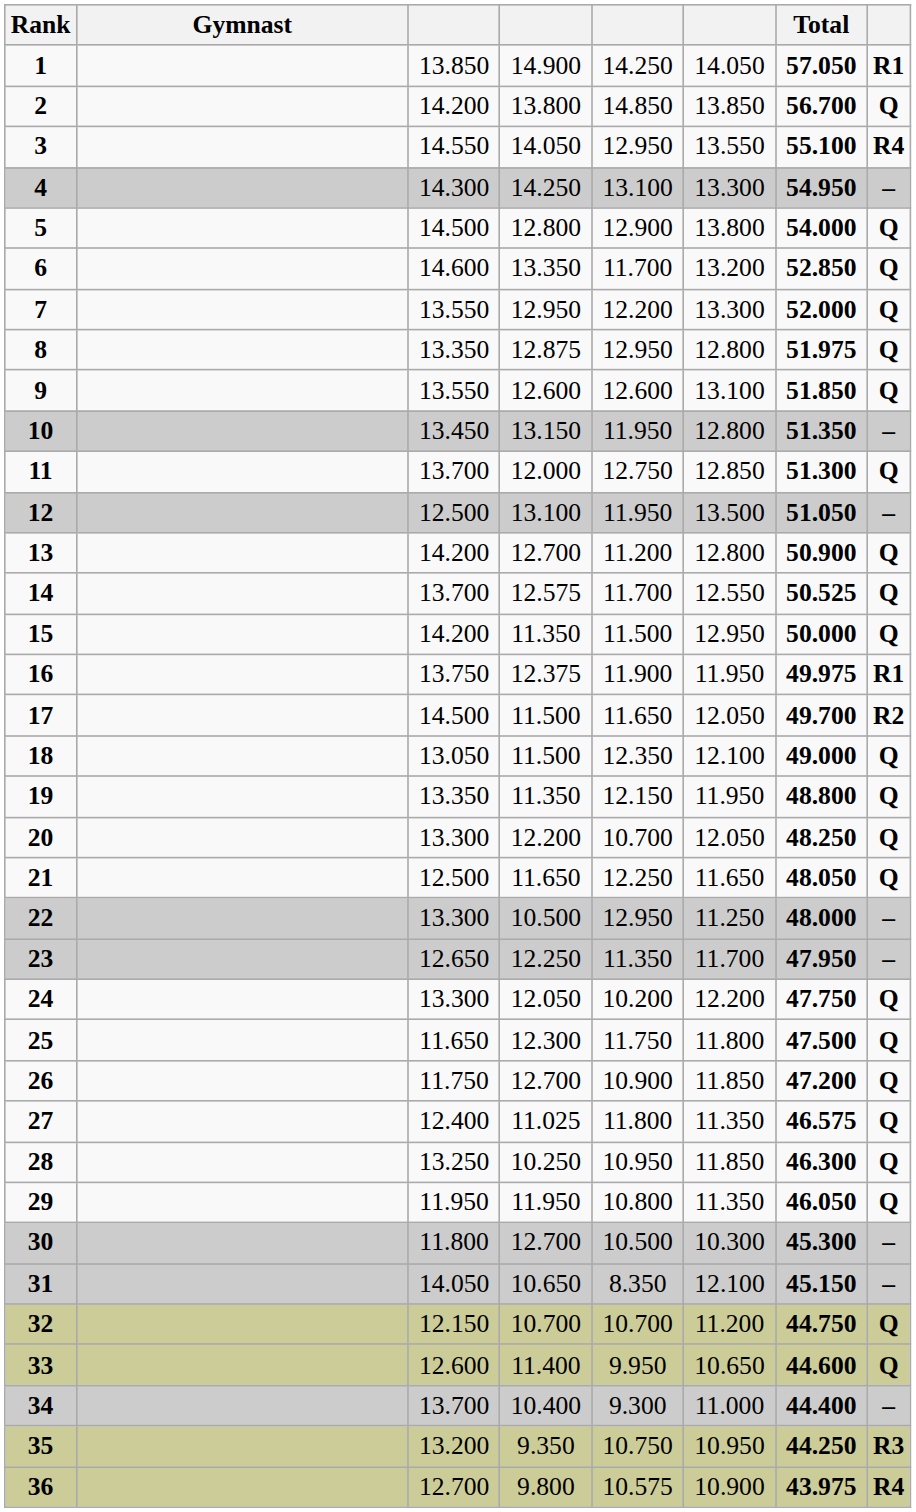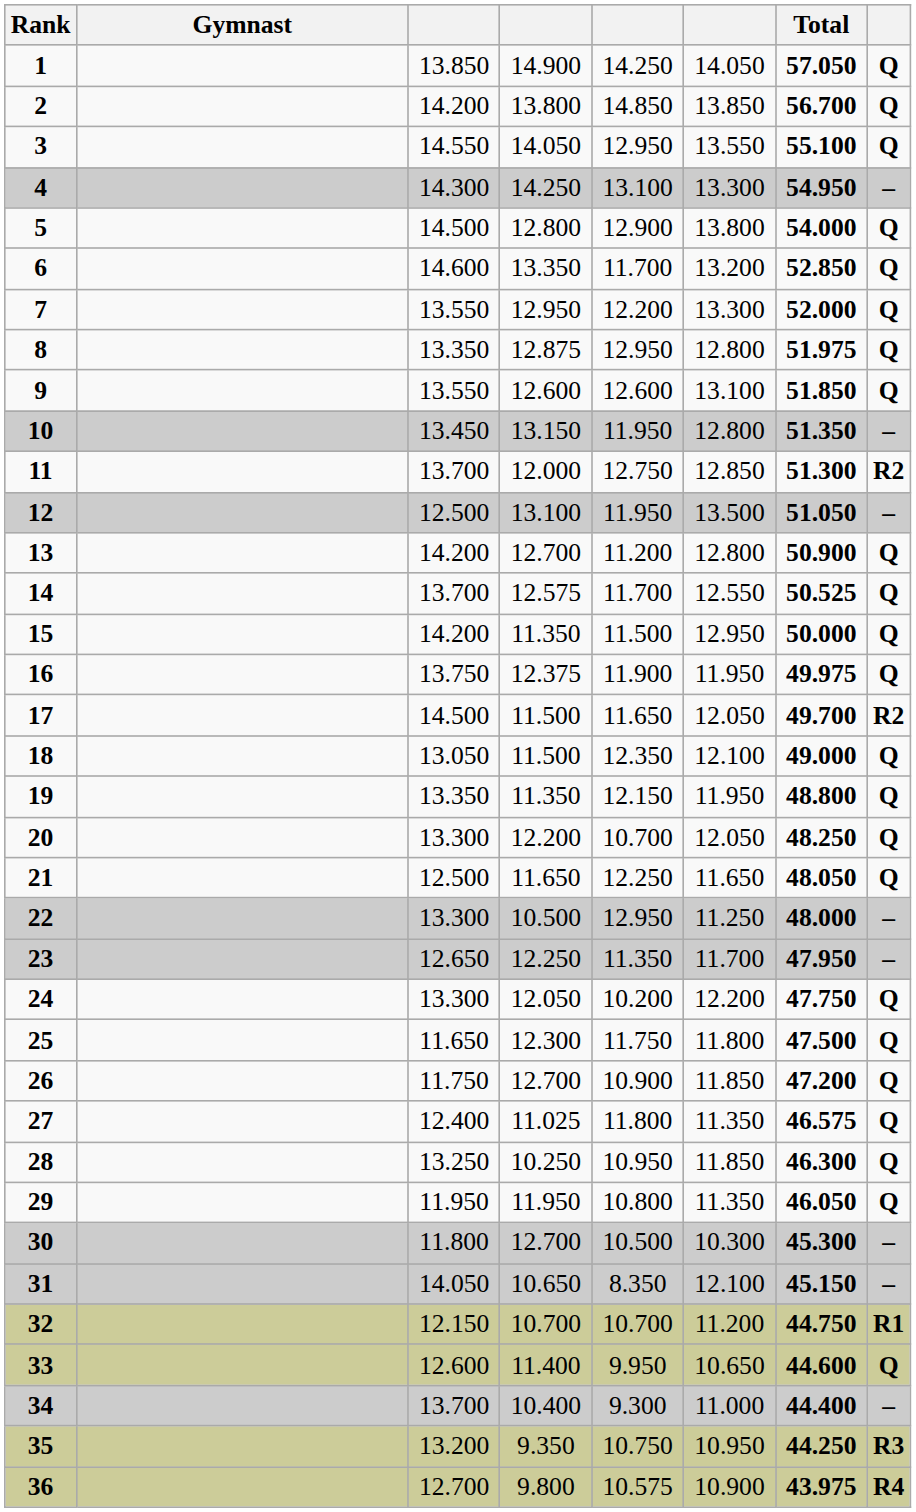1 | column 8: R1 -> Q
3 | column 8: R4 -> Q
11 | column 8: Q -> R2
16 | column 8: R1 -> Q
32 | column 8: Q -> R1
